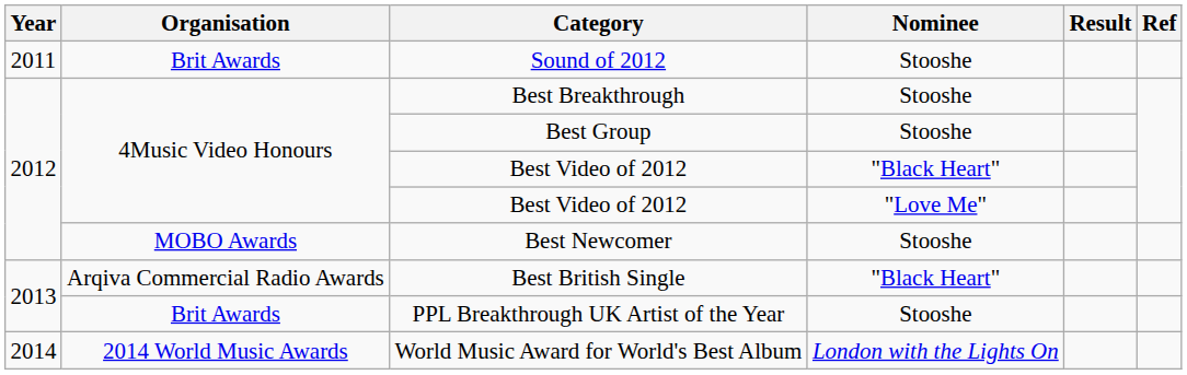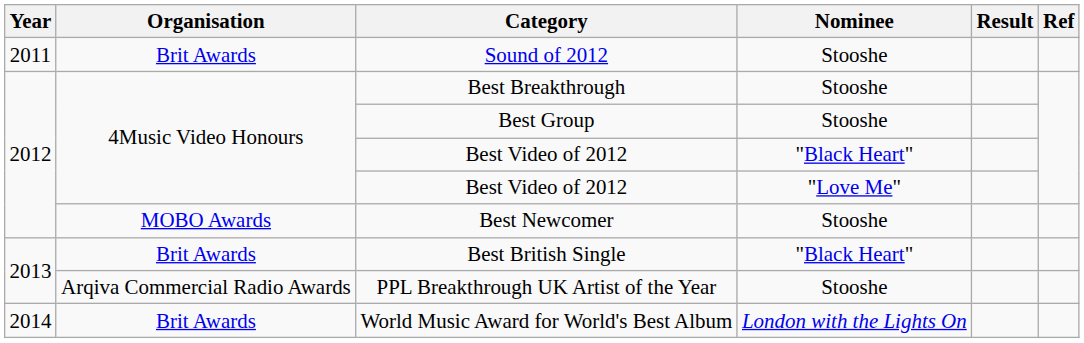Best British Single | Organisation: Arqiva Commercial Radio Awards -> Brit Awards
PPL Breakthrough UK Artist of the Year | Organisation: Brit Awards -> Arqiva Commercial Radio Awards
World Music Award for World's Best Album | Organisation: 2014 World Music Awards -> Brit Awards
